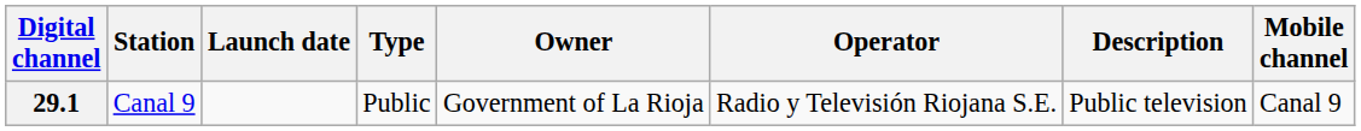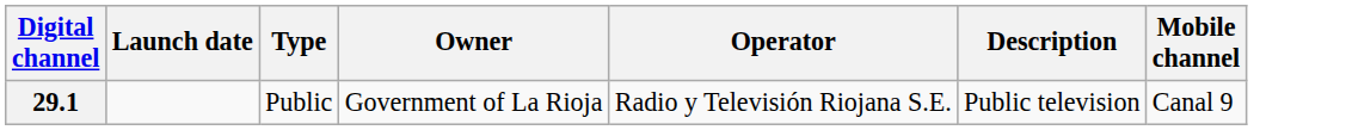- column: Station | Canal 9
